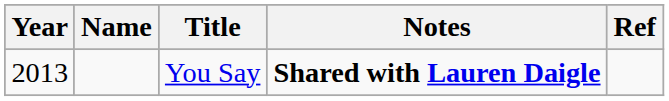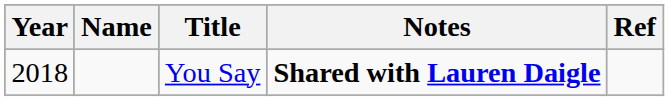You Say | Year: 2013 -> 2018
